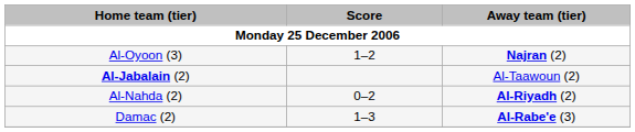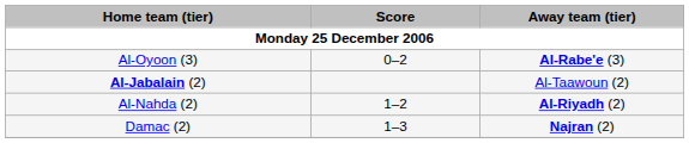Al-Oyoon (3) | Score: 1–2 -> 0–2
Al-Oyoon (3) | Away team (tier): Najran (2) -> Al-Rabe'e (3)
Al-Nahda (2) | Score: 0–2 -> 1–2
Damac (2) | Away team (tier): Al-Rabe'e (3) -> Najran (2)
